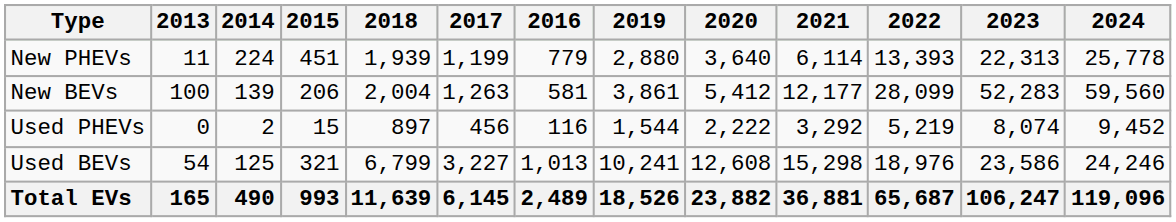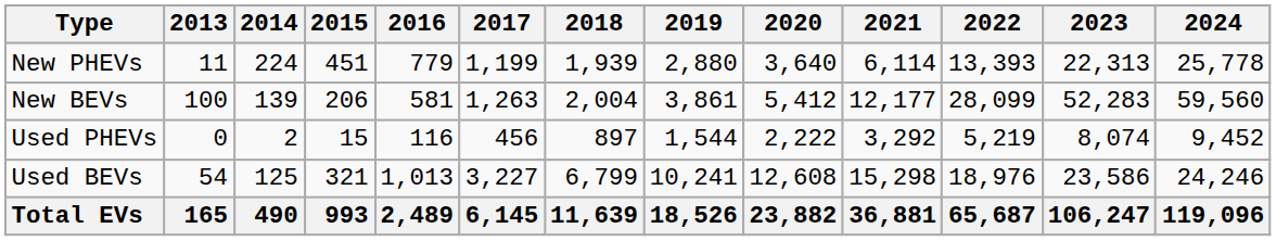columns swapped: 2016 <-> 2018
